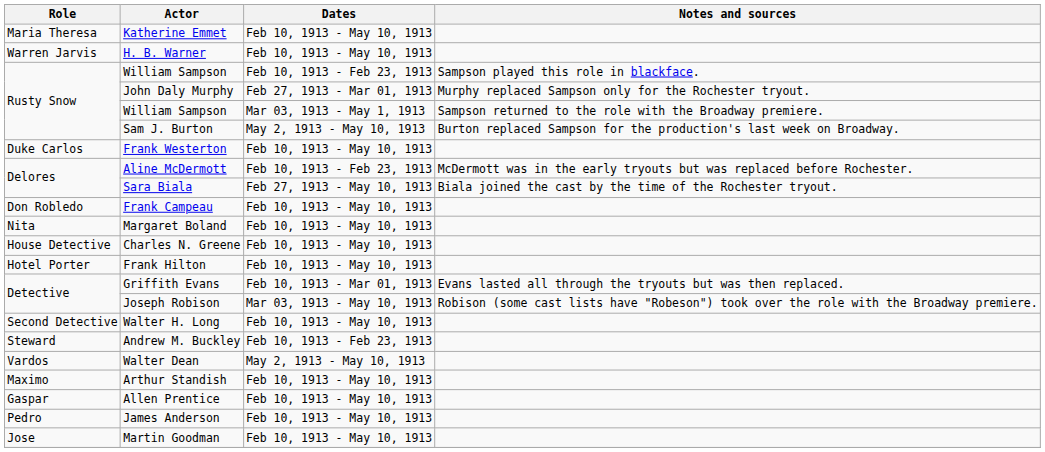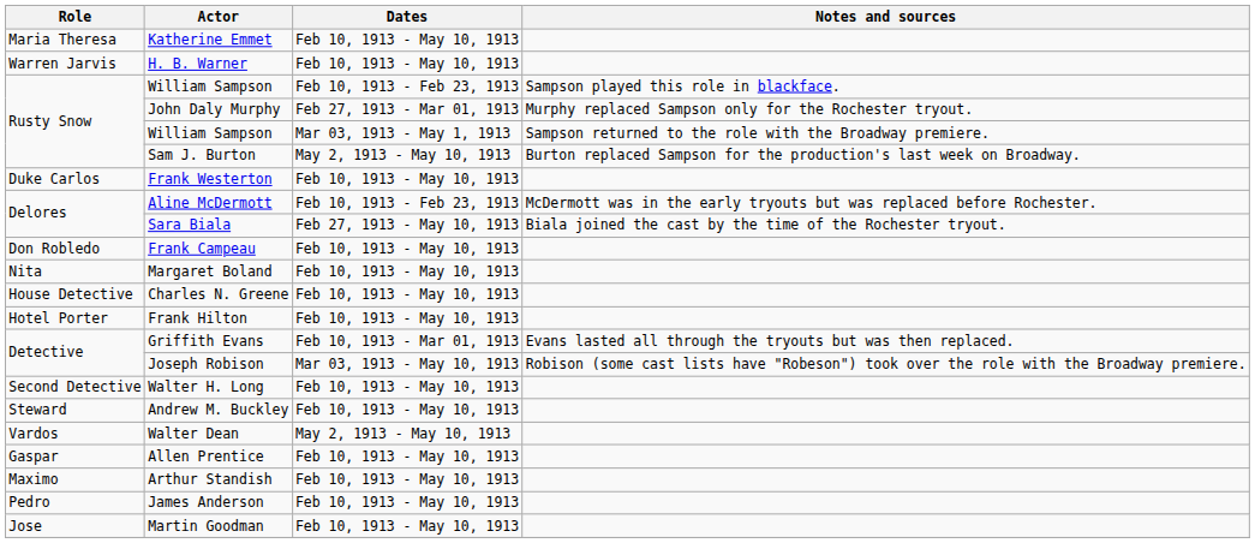Andrew M. Buckley | Dates: Feb 10, 1913 - Feb 23, 1913 -> Feb 10, 1913 - May 10, 1913
rows swapped: Allen Prentice <-> Arthur Standish
